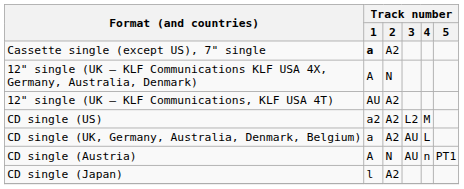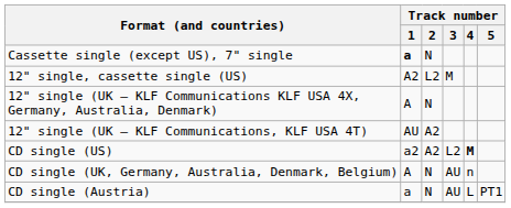Cassette single (except US), 7" single | Track number / 2: A2 -> N
+ row: 12" single, cassette single (US) | A2 | L2 | M
CD single (US) | Track number / 4: normal -> bold
CD single (UK, Germany, Australia, Denmark, Belgium) | Track number / 1: a -> A
CD single (UK, Germany, Australia, Denmark, Belgium) | Track number / 2: A2 -> N
CD single (UK, Germany, Australia, Denmark, Belgium) | Track number / 4: L -> n
CD single (Austria) | Track number / 1: A -> a
CD single (Austria) | Track number / 4: n -> L
- row: CD single (Japan) | l | A2
